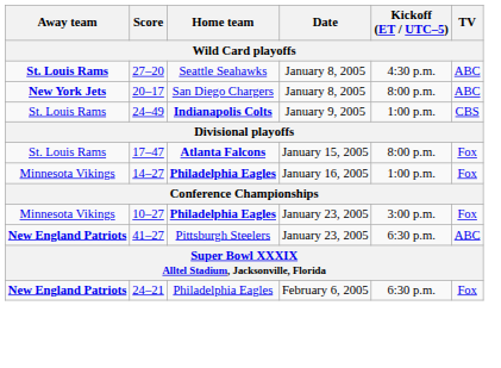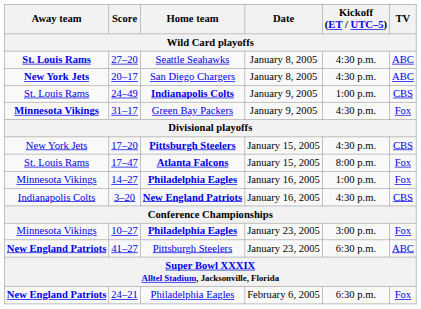20–17 | Kickoff (ET / UTC–5): 8:00 p.m. -> 4:30 p.m.
+ row: Minnesota Vikings | 31–17 | Green Bay Packers | January 9, 2005 | 4:30 p.m. | Fox
+ row: New York Jets | 17–20 | Pittsburgh Steelers | January 15, 2005 | 4:30 p.m. | CBS
+ row: Indianapolis Colts | 3–20 | New England Patriots | January 16, 2005 | 4:30 p.m. | CBS
